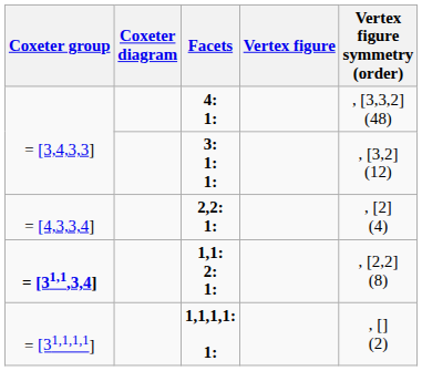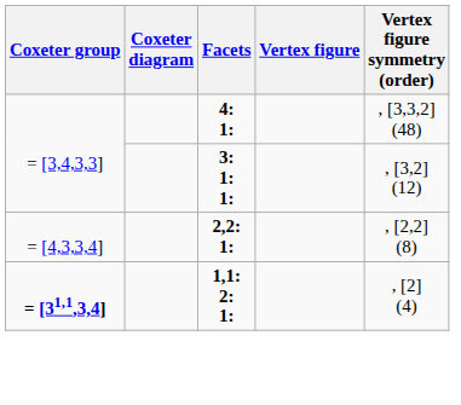2,2: 1: | Vertex figure symmetry (order): , [2] (4) -> , [2,2] (8)
1,1: 2: 1: | Vertex figure symmetry (order): , [2,2] (8) -> , [2] (4)
- row: = [31,1,1,1] | 1,1,1,1: 1: | , [] (2)
